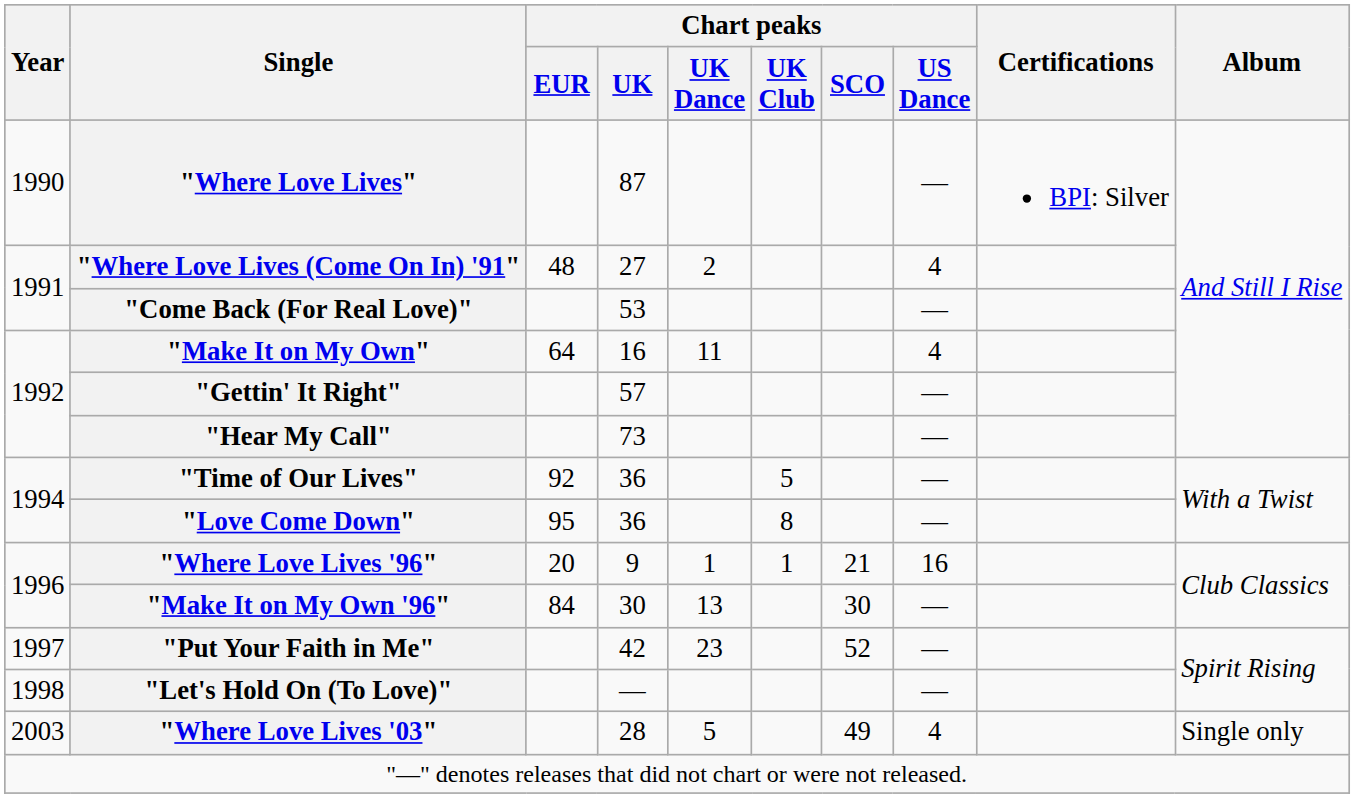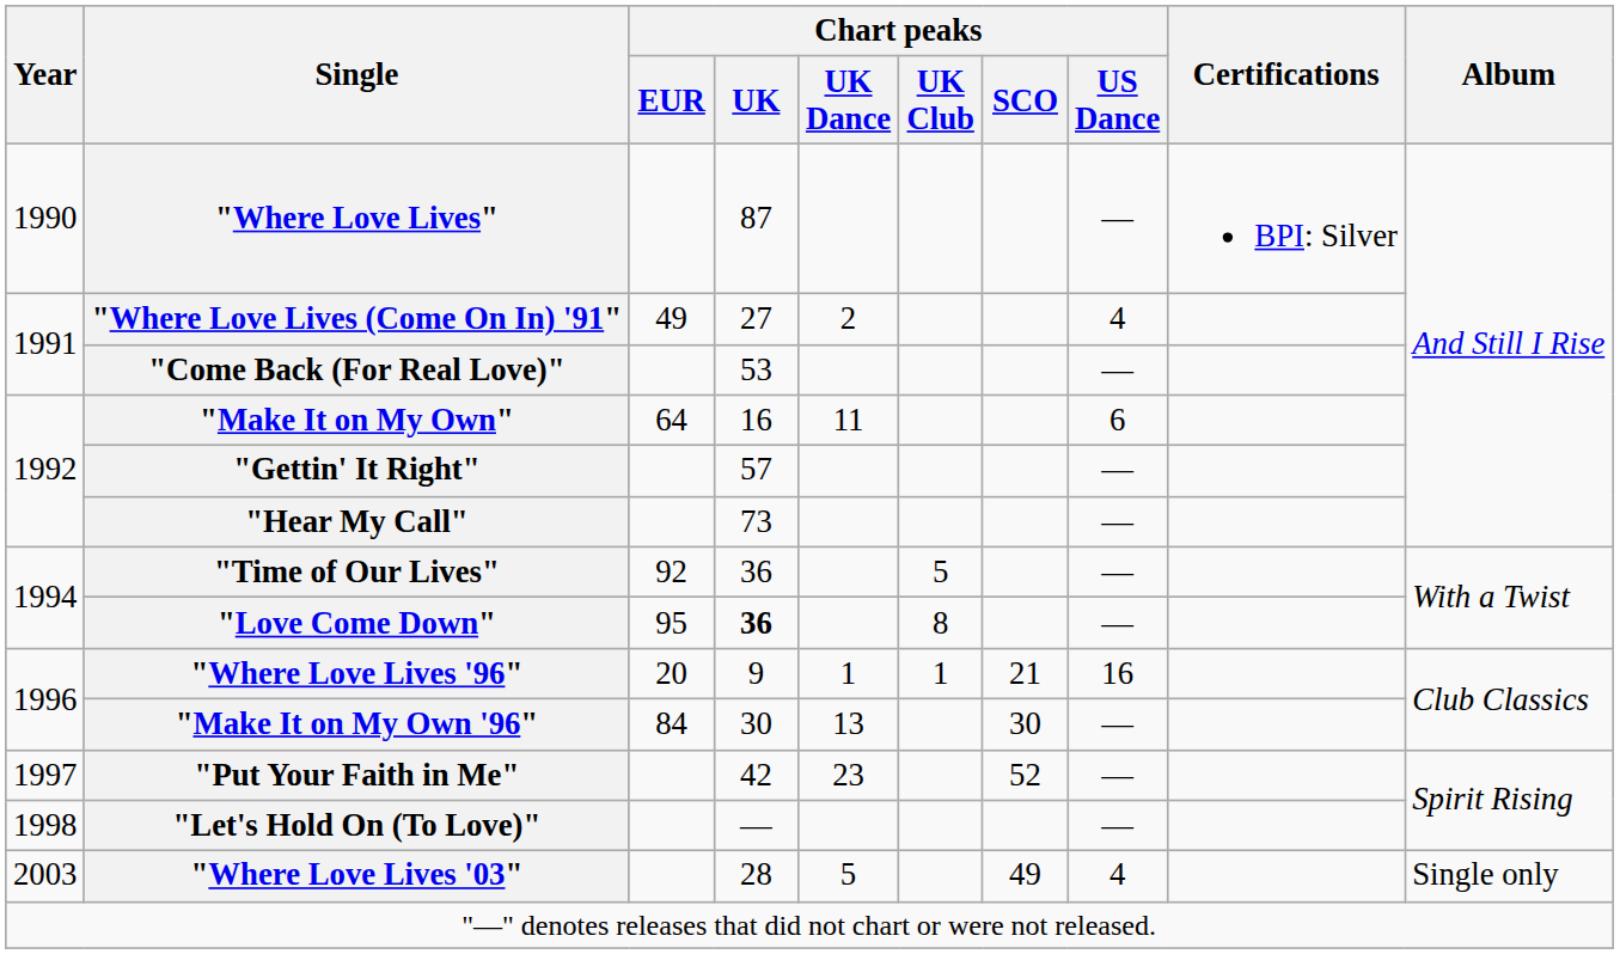"Where Love Lives (Come On In) '91" | Chart peaks / EUR: 48 -> 49
"Make It on My Own" | Chart peaks / US Dance: 4 -> 6
"Love Come Down" | Chart peaks / UK: normal -> bold
